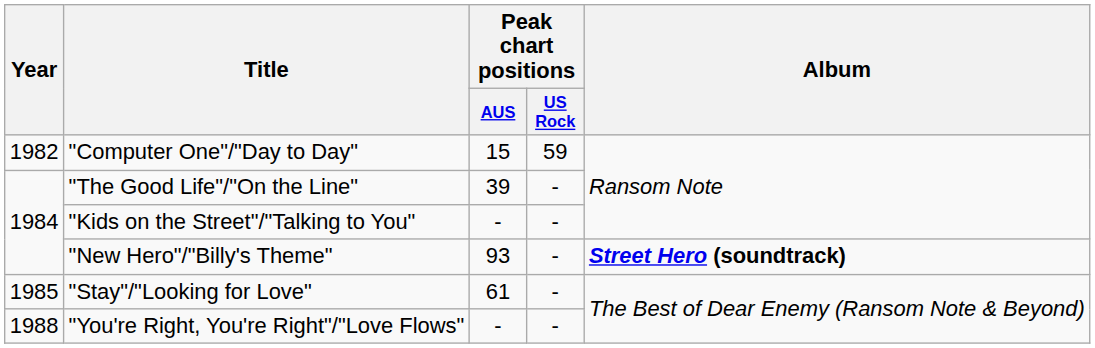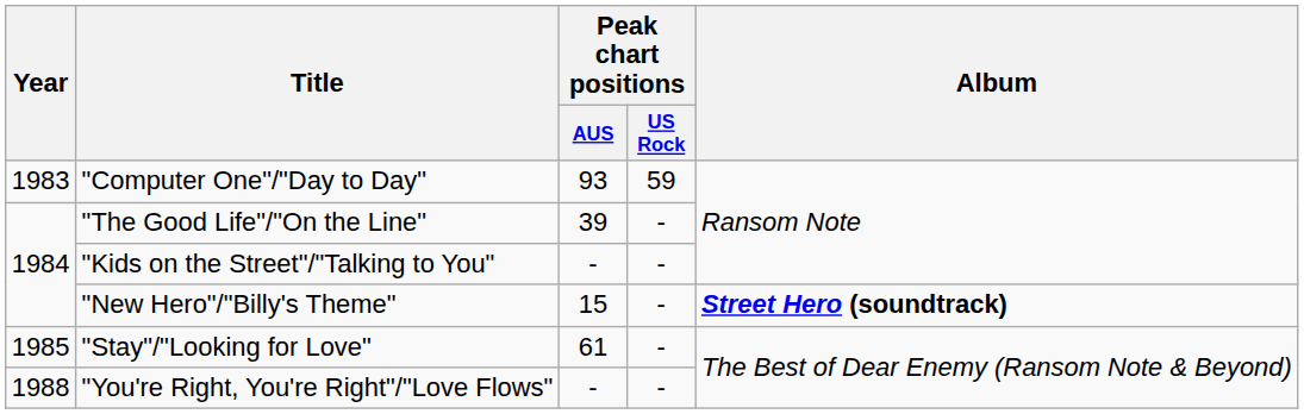"Computer One"/"Day to Day" | Year: 1982 -> 1983
"Computer One"/"Day to Day" | Peak chart positions / AUS: 15 -> 93
"New Hero"/"Billy's Theme" | Peak chart positions / AUS: 93 -> 15
